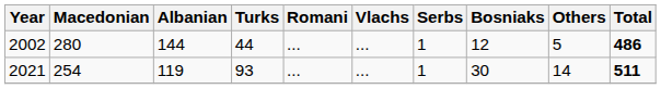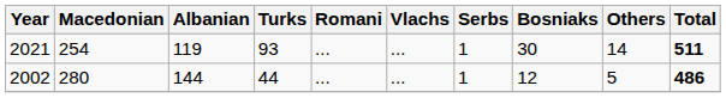rows swapped: 2002 <-> 2021
